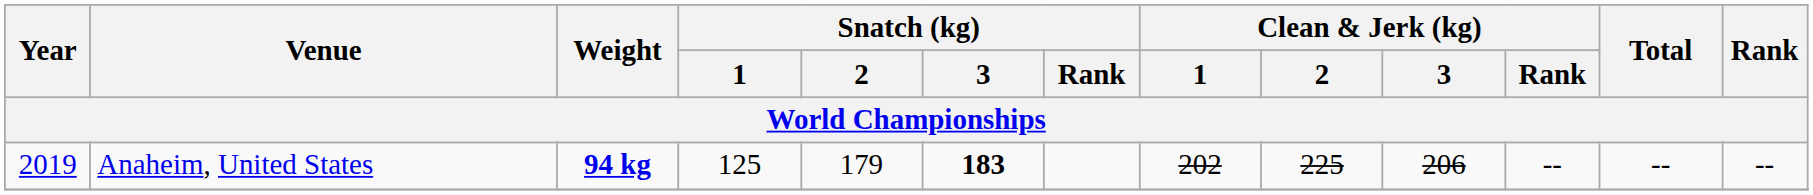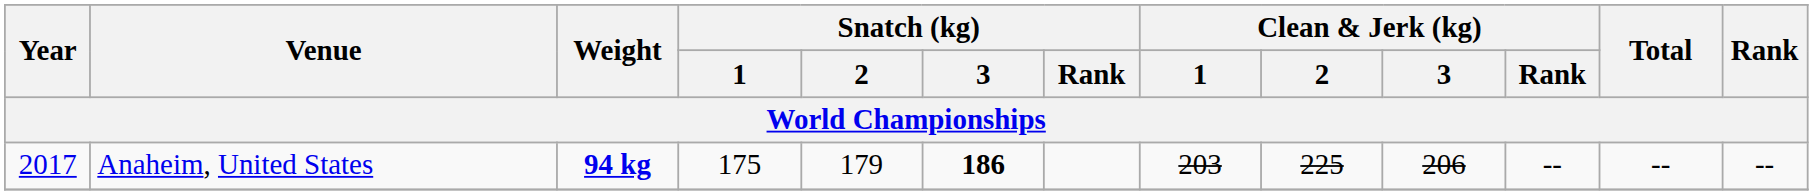Anaheim, United States | Year: 2019 -> 2017
Anaheim, United States | Snatch (kg) / 1: 125 -> 175
Anaheim, United States | Snatch (kg) / 3: 183 -> 186
Anaheim, United States | Clean & Jerk (kg) / 1: 202 -> 203
